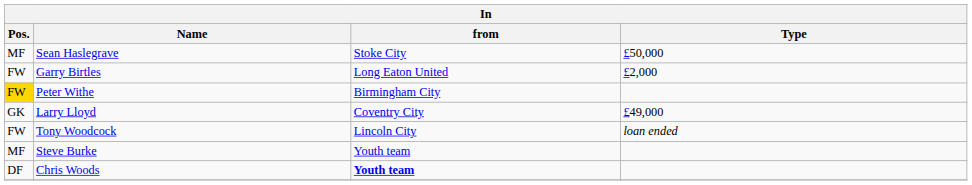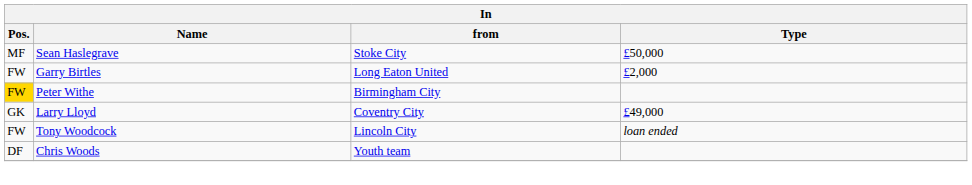- row: MF | Steve Burke | Youth team
Chris Woods | from: bold -> normal
